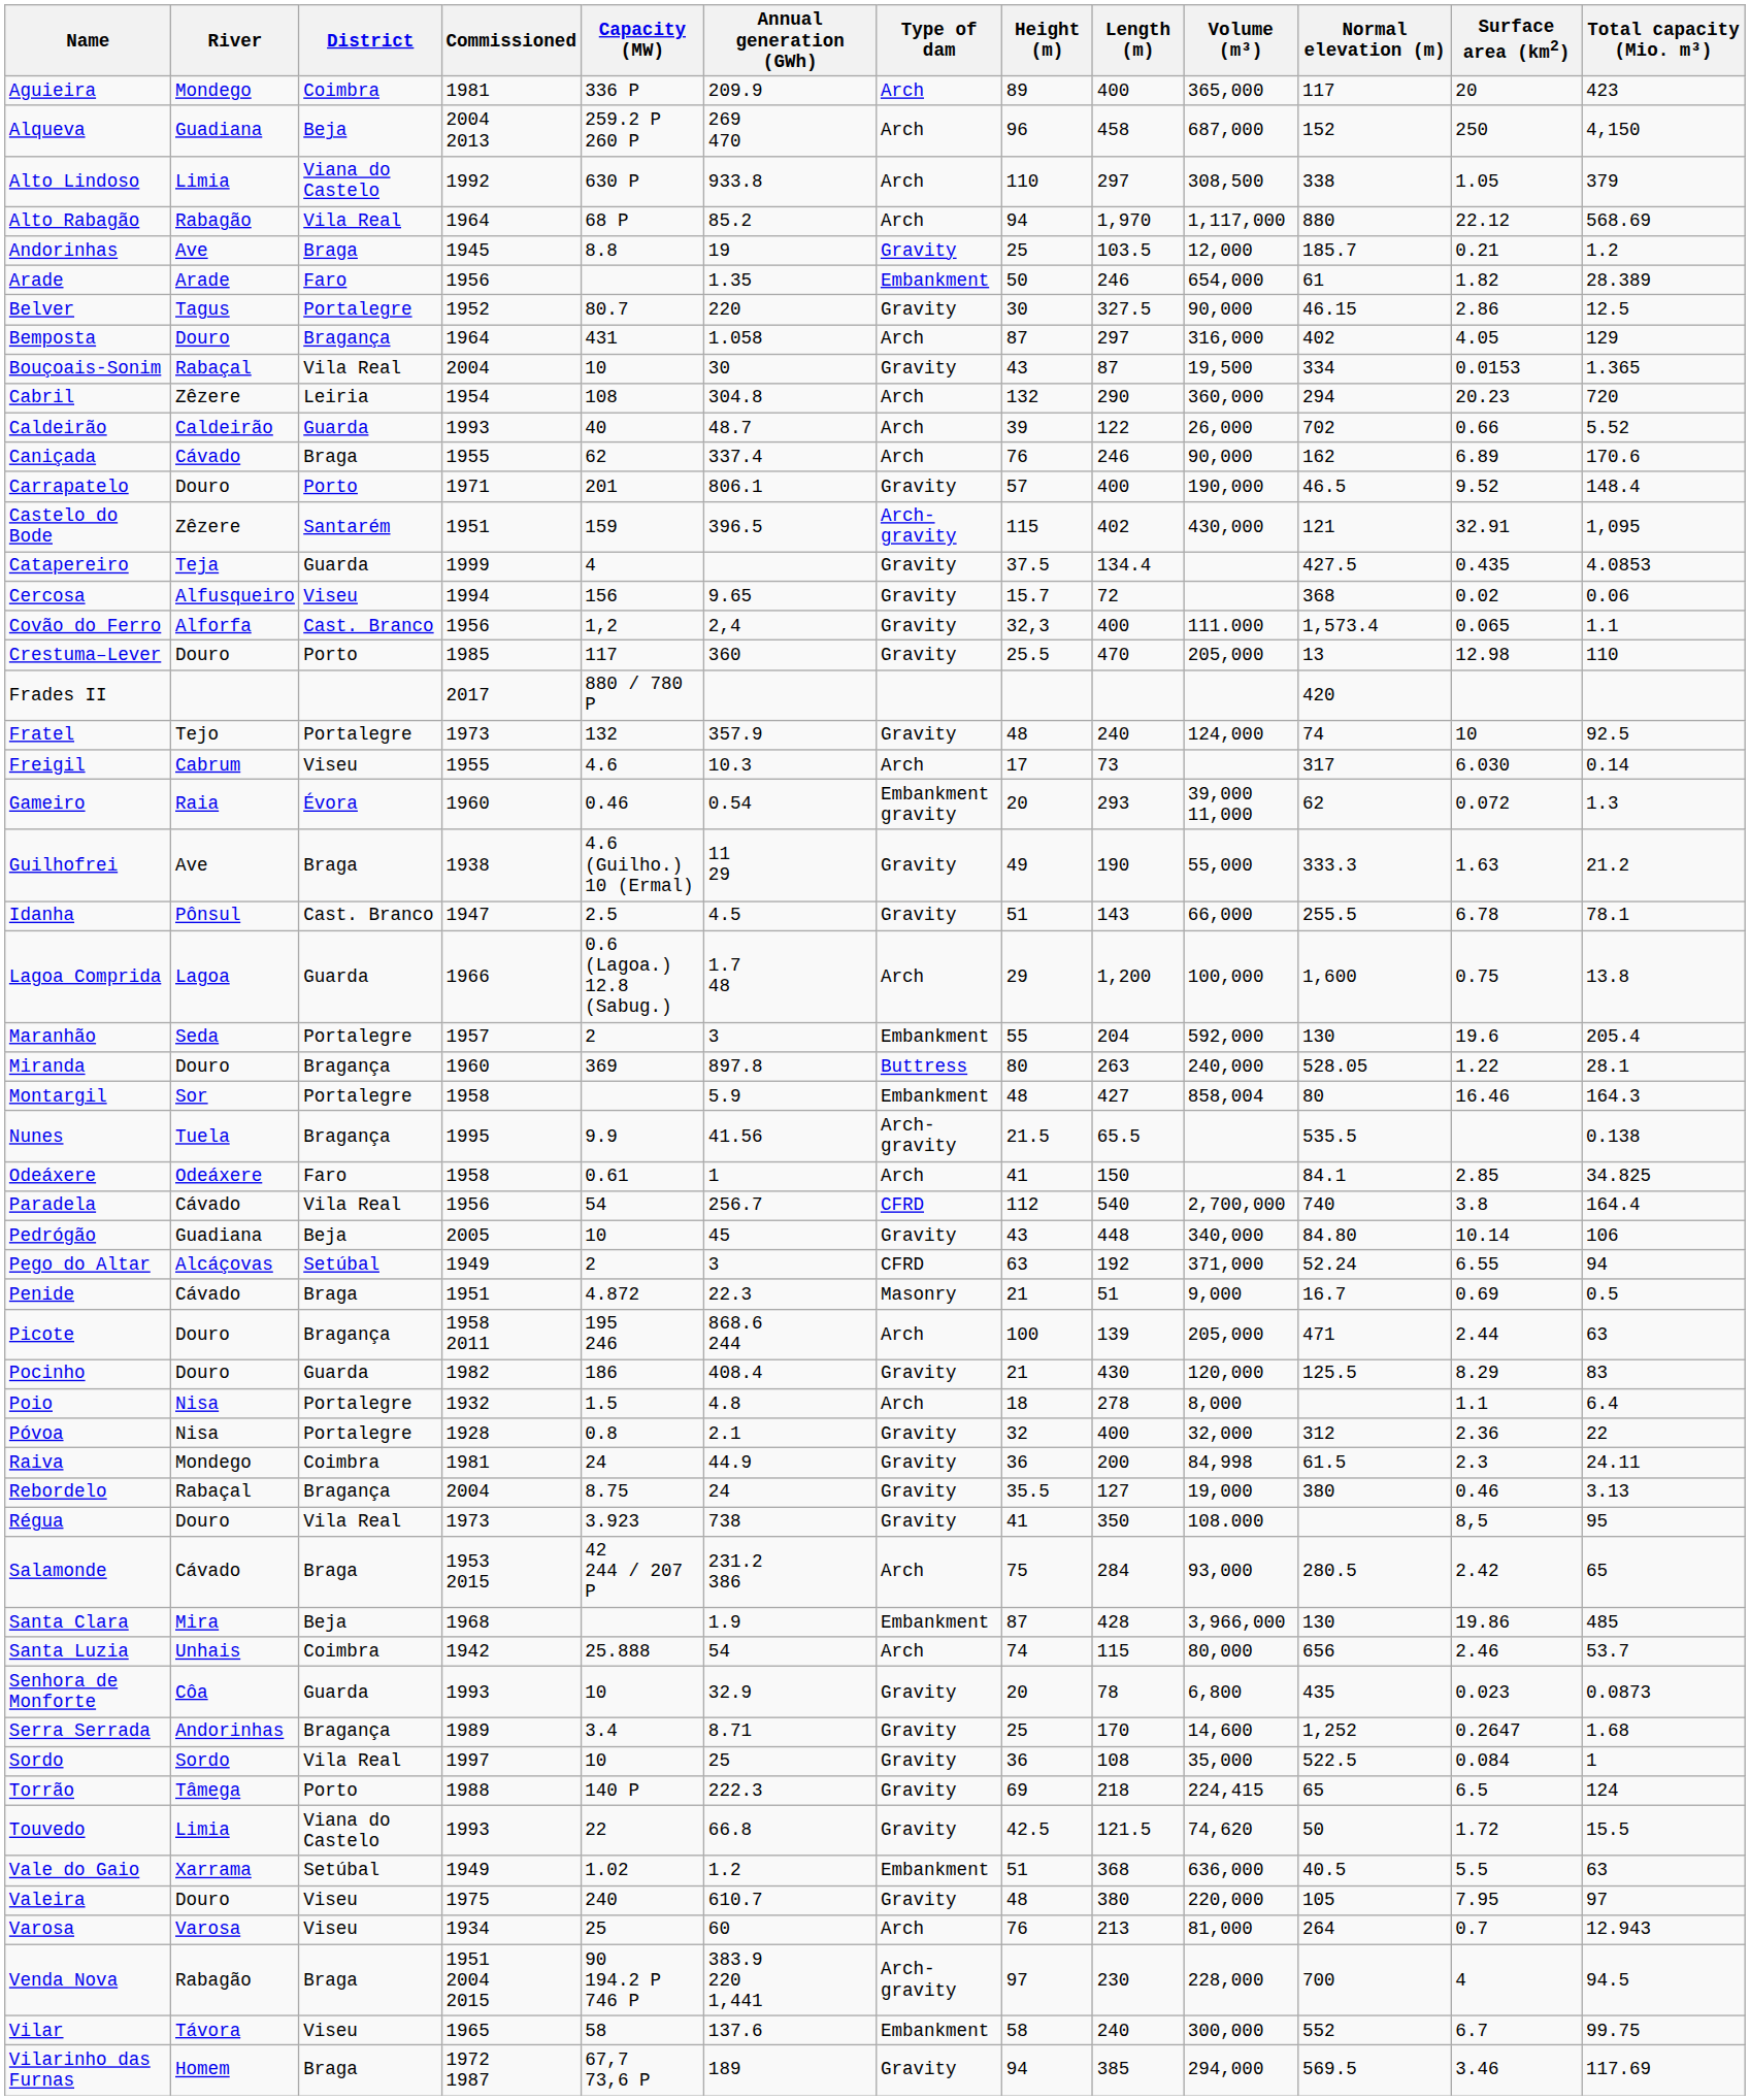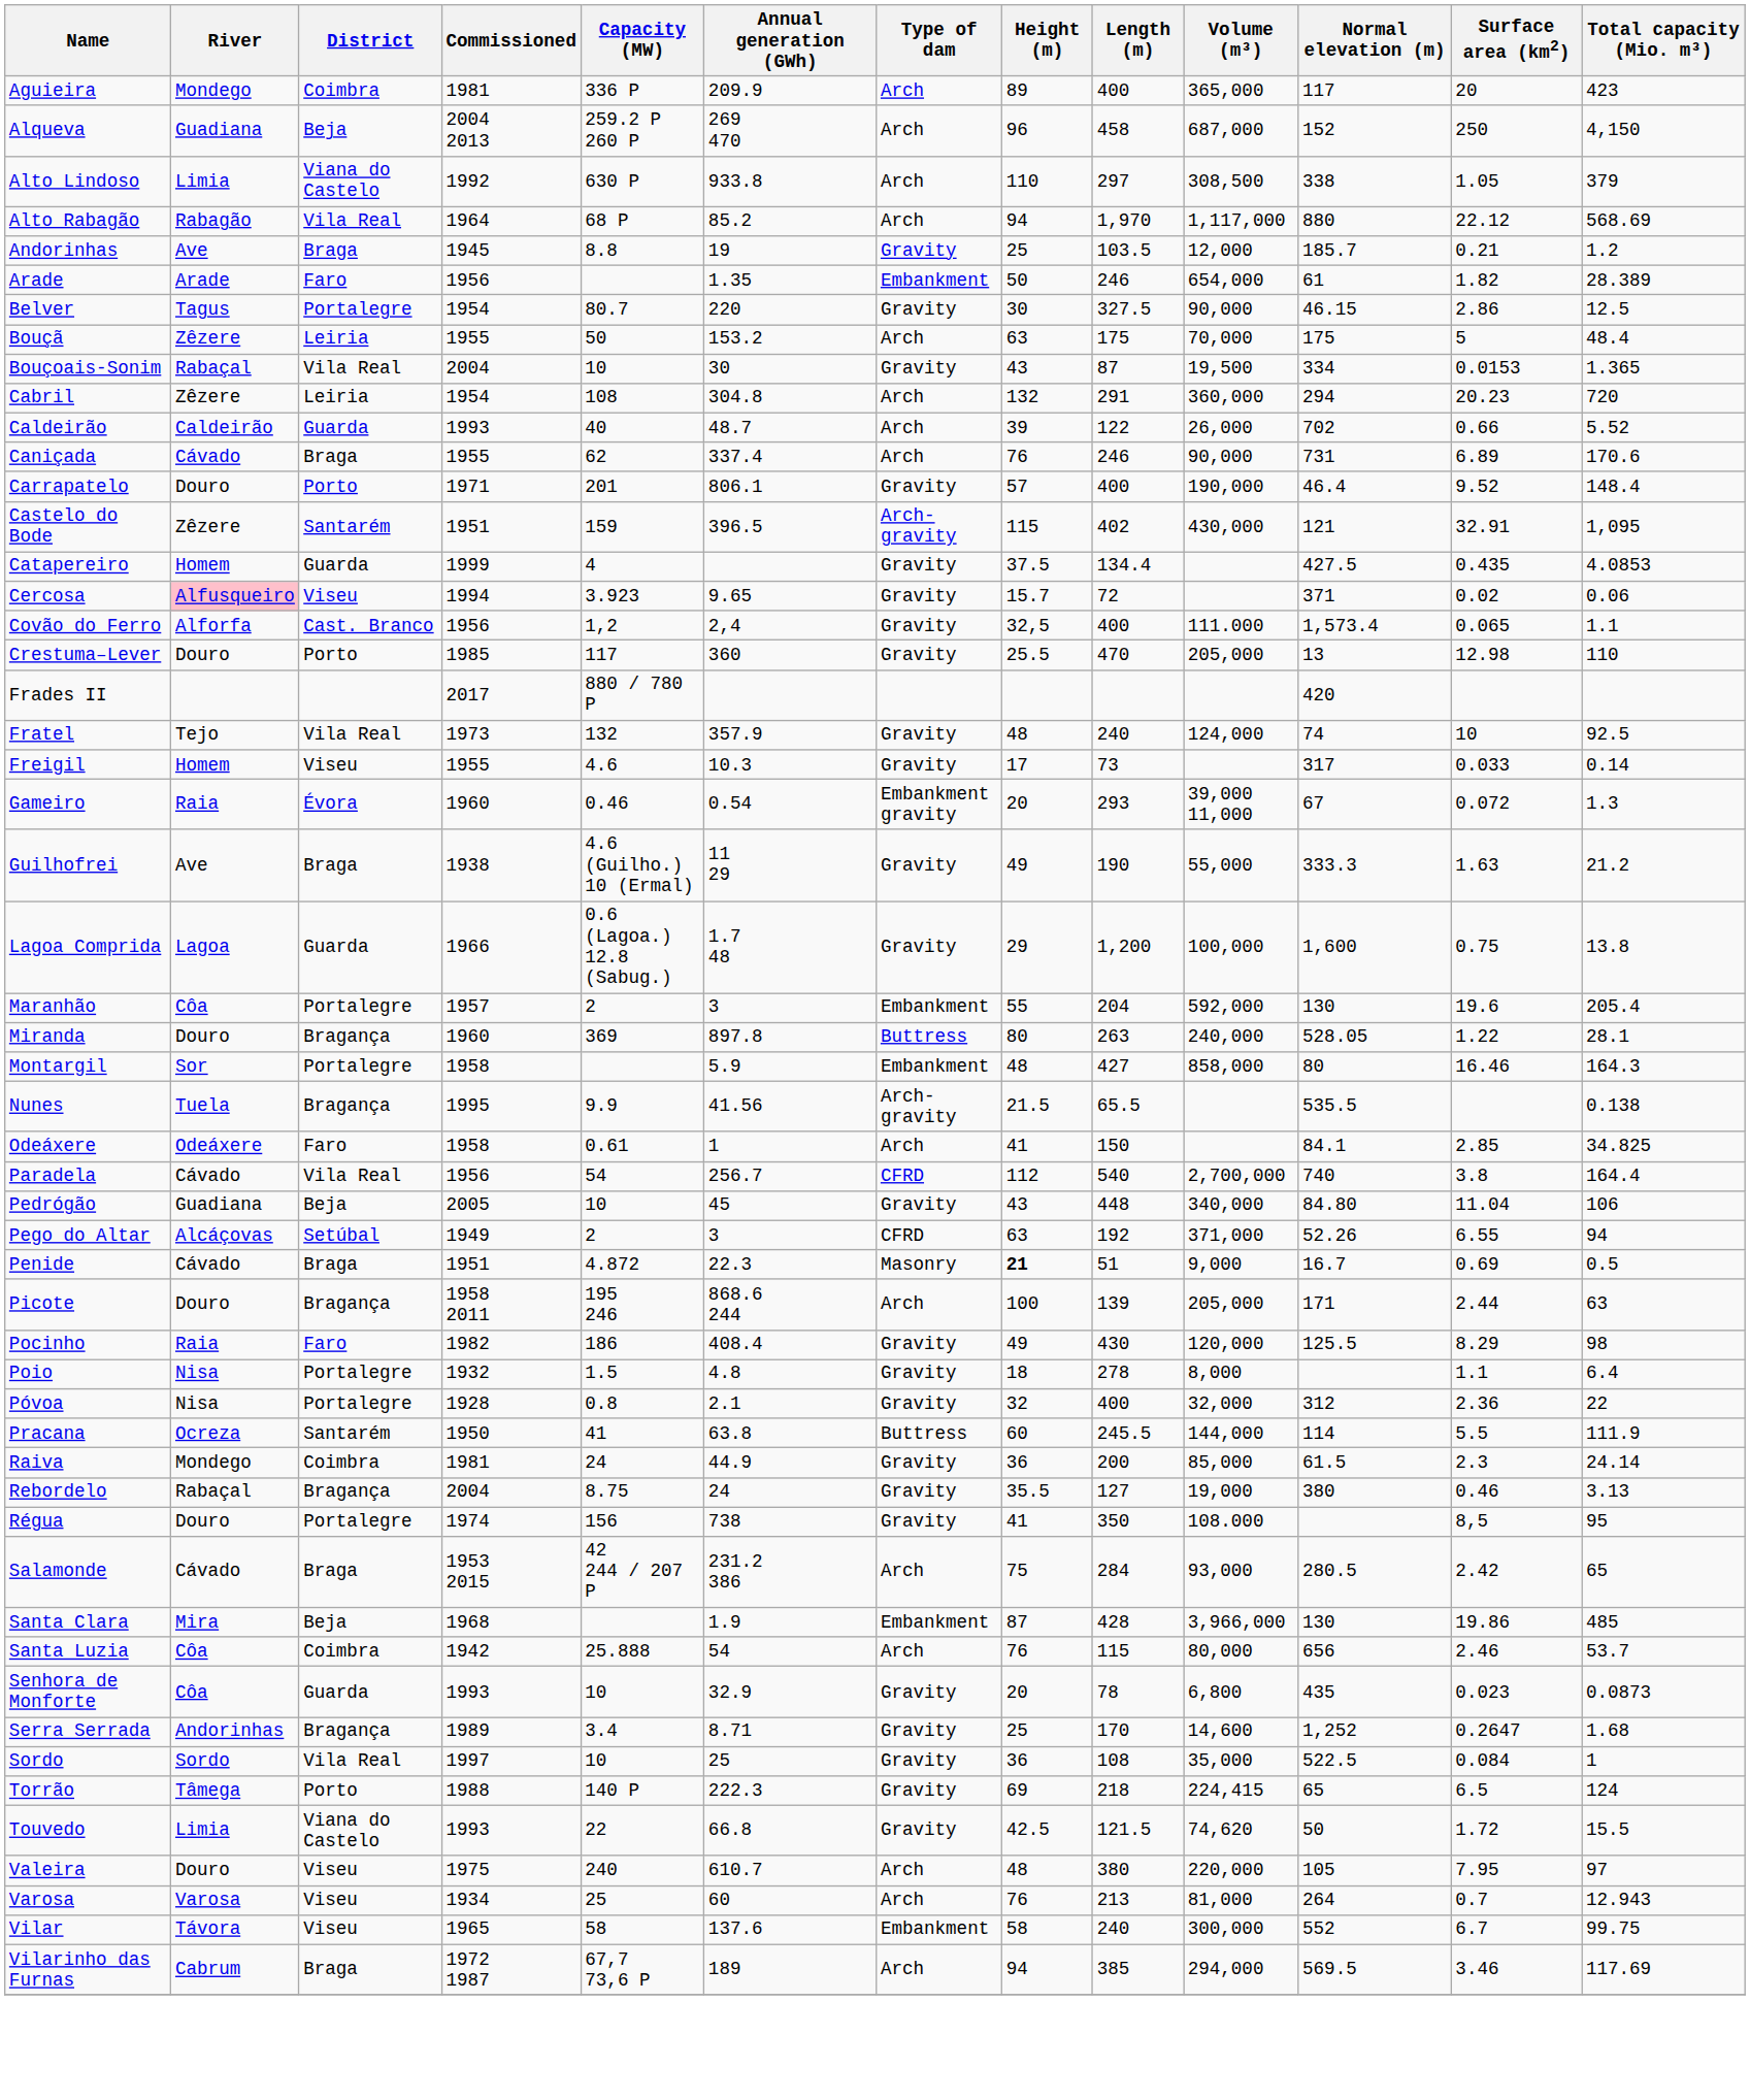Belver | Commissioned: 1952 -> 1954
- row: Bemposta | Douro | Bragança | 1964 | 431 | 1.058 | Arch | 87 | 297 | 316,000 | 402 | 4.05 | 129
+ row: Bouçã | Zêzere | Leiria | 1955 | 50 | 153.2 | Arch | 63 | 175 | 70,000 | 175 | 5 | 48.4
Cabril | Length (m): 290 -> 291
Caniçada | Normal elevation (m): 162 -> 731
Carrapatelo | Normal elevation (m): 46.5 -> 46.4
Catapereiro | River: Teja -> Homem
Cercosa | River: no background -> pink background
Cercosa | Capacity (MW): 156 -> 3.923
Cercosa | Normal elevation (m): 368 -> 371
Covão do Ferro | Height (m): 32,3 -> 32,5
Fratel | District: Portalegre -> Vila Real
Freigil | River: Cabrum -> Homem
Freigil | Type of dam: Arch -> Gravity
Freigil | Surface area (km2): 6.030 -> 0.033
Gameiro | Normal elevation (m): 62 -> 67
- row: Idanha | Pônsul | Cast. Branco | 1947 | 2.5 | 4.5 | Gravity | 51 | 143 | 66,000 | 255.5 | 6.78 | 78.1
Lagoa Comprida | Type of dam: Arch -> Gravity
Maranhão | River: Seda -> Côa
Montargil | Volume (m³): 858,004 -> 858,000
Pedrógão | Surface area (km2): 10.14 -> 11.04
Pego do Altar | Normal elevation (m): 52.24 -> 52.26
Penide | Height (m): normal -> bold
Picote | Normal elevation (m): 471 -> 171
Pocinho | River: Douro -> Raia
Pocinho | District: Guarda -> Faro
Pocinho | Height (m): 21 -> 49
Pocinho | Total capacity (Mio. m³): 83 -> 98
Poio | Type of dam: Arch -> Gravity
+ row: Pracana | Ocreza | Santarém | 1950 | 41 | 63.8 | Buttress | 60 | 245.5 | 144,000 | 114 | 5.5 | 111.9
Raiva | Volume (m³): 84,998 -> 85,000
Raiva | Total capacity (Mio. m³): 24.11 -> 24.14
Régua | District: Vila Real -> Portalegre
Régua | Commissioned: 1973 -> 1974
Régua | Capacity (MW): 3.923 -> 156
Santa Luzia | River: Unhais -> Côa
Santa Luzia | Height (m): 74 -> 76
- row: Vale do Gaio | Xarrama | Setúbal | 1949 | 1.02 | 1.2 | Embankment | 51 | 368 | 636,000 | 40.5 | 5.5 | 63
Valeira | Type of dam: Gravity -> Arch
- row: Venda Nova | Rabagão | Braga | 1951 2004 2015 | 90 194.2 P 746 P | 383.9 220 1,441 | Arch-gravity | 97 | 230 | 228,000 | 700 | 4 | 94.5
Vilarinho das Furnas | River: Homem -> Cabrum
Vilarinho das Furnas | Type of dam: Gravity -> Arch
